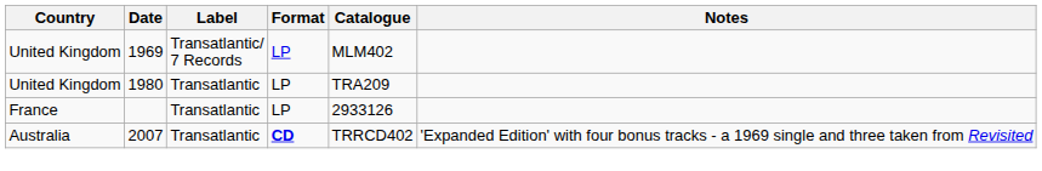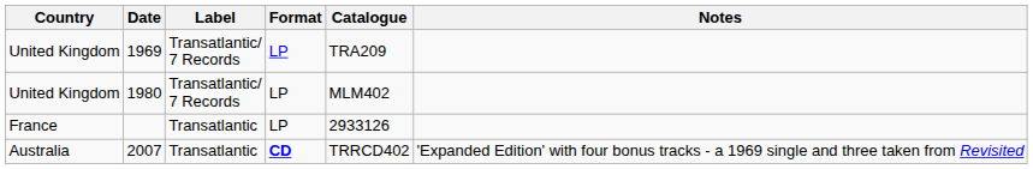1969 | Catalogue: MLM402 -> TRA209
1980 | Label: Transatlantic -> Transatlantic/ 7 Records
1980 | Catalogue: TRA209 -> MLM402
